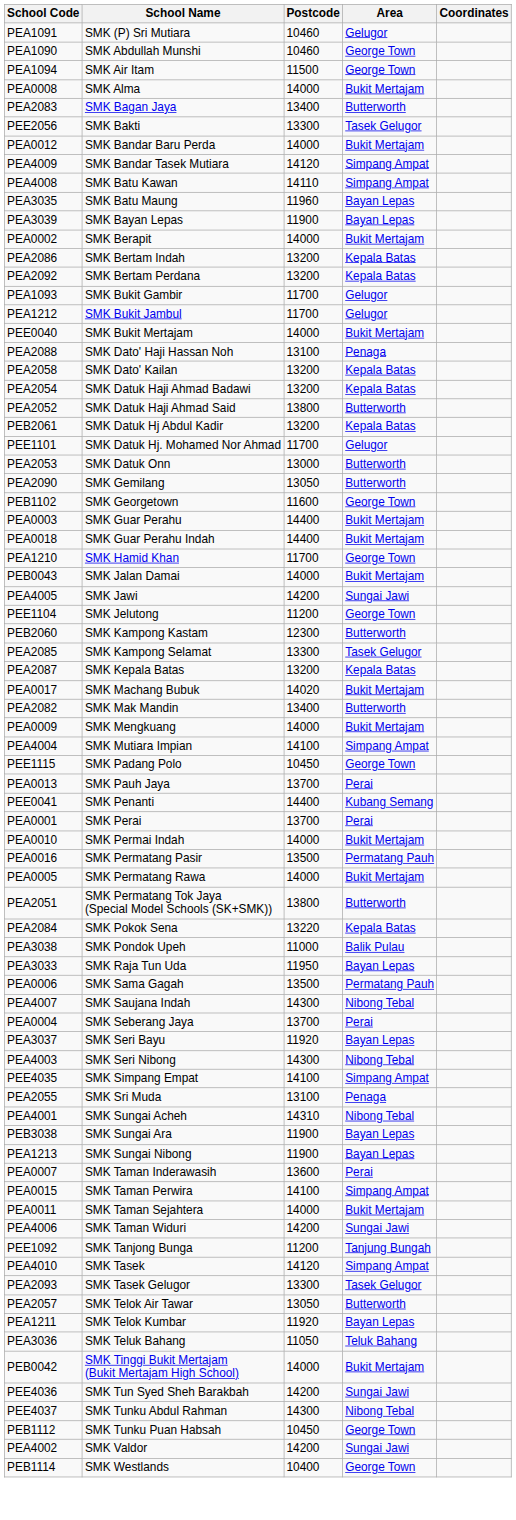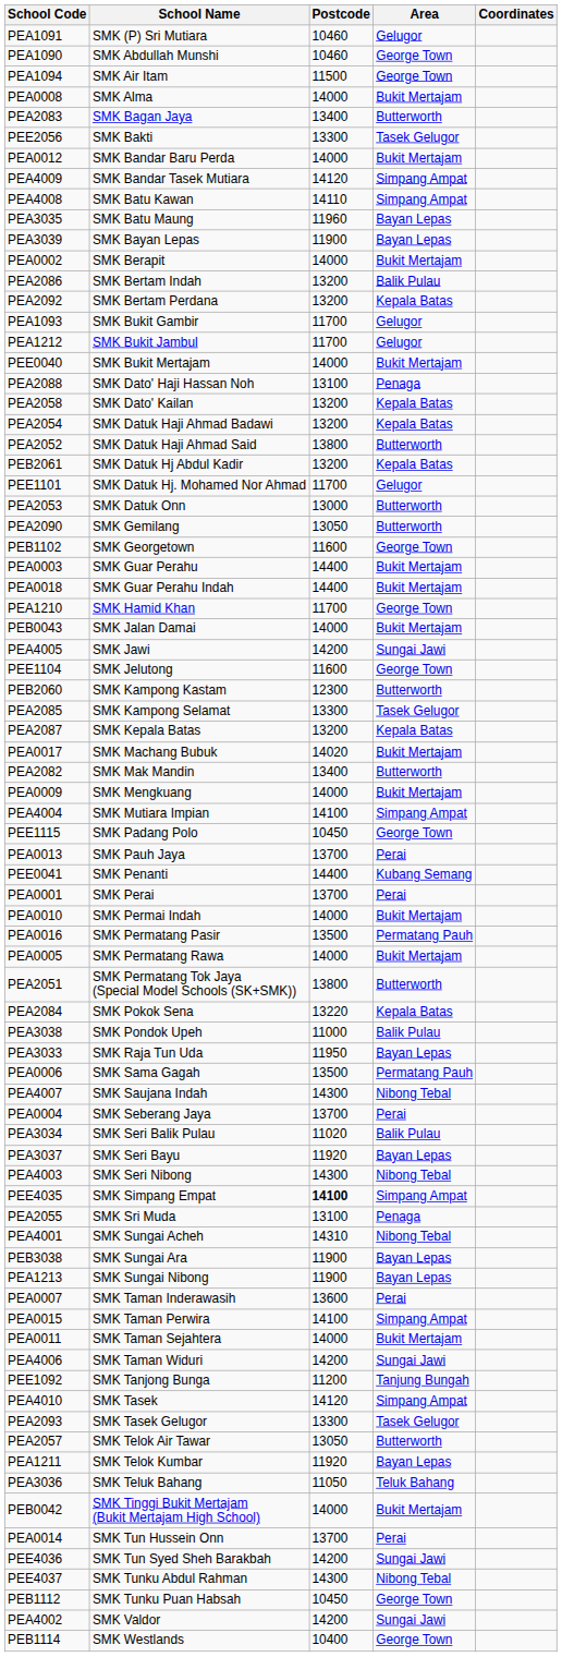PEA2086 | Area: Kepala Batas -> Balik Pulau
PEE1104 | Postcode: 11200 -> 11600
+ row: PEA3034 | SMK Seri Balik Pulau | 11020 | Balik Pulau
PEE4035 | Postcode: normal -> bold
+ row: PEA0014 | SMK Tun Hussein Onn | 13700 | Perai
